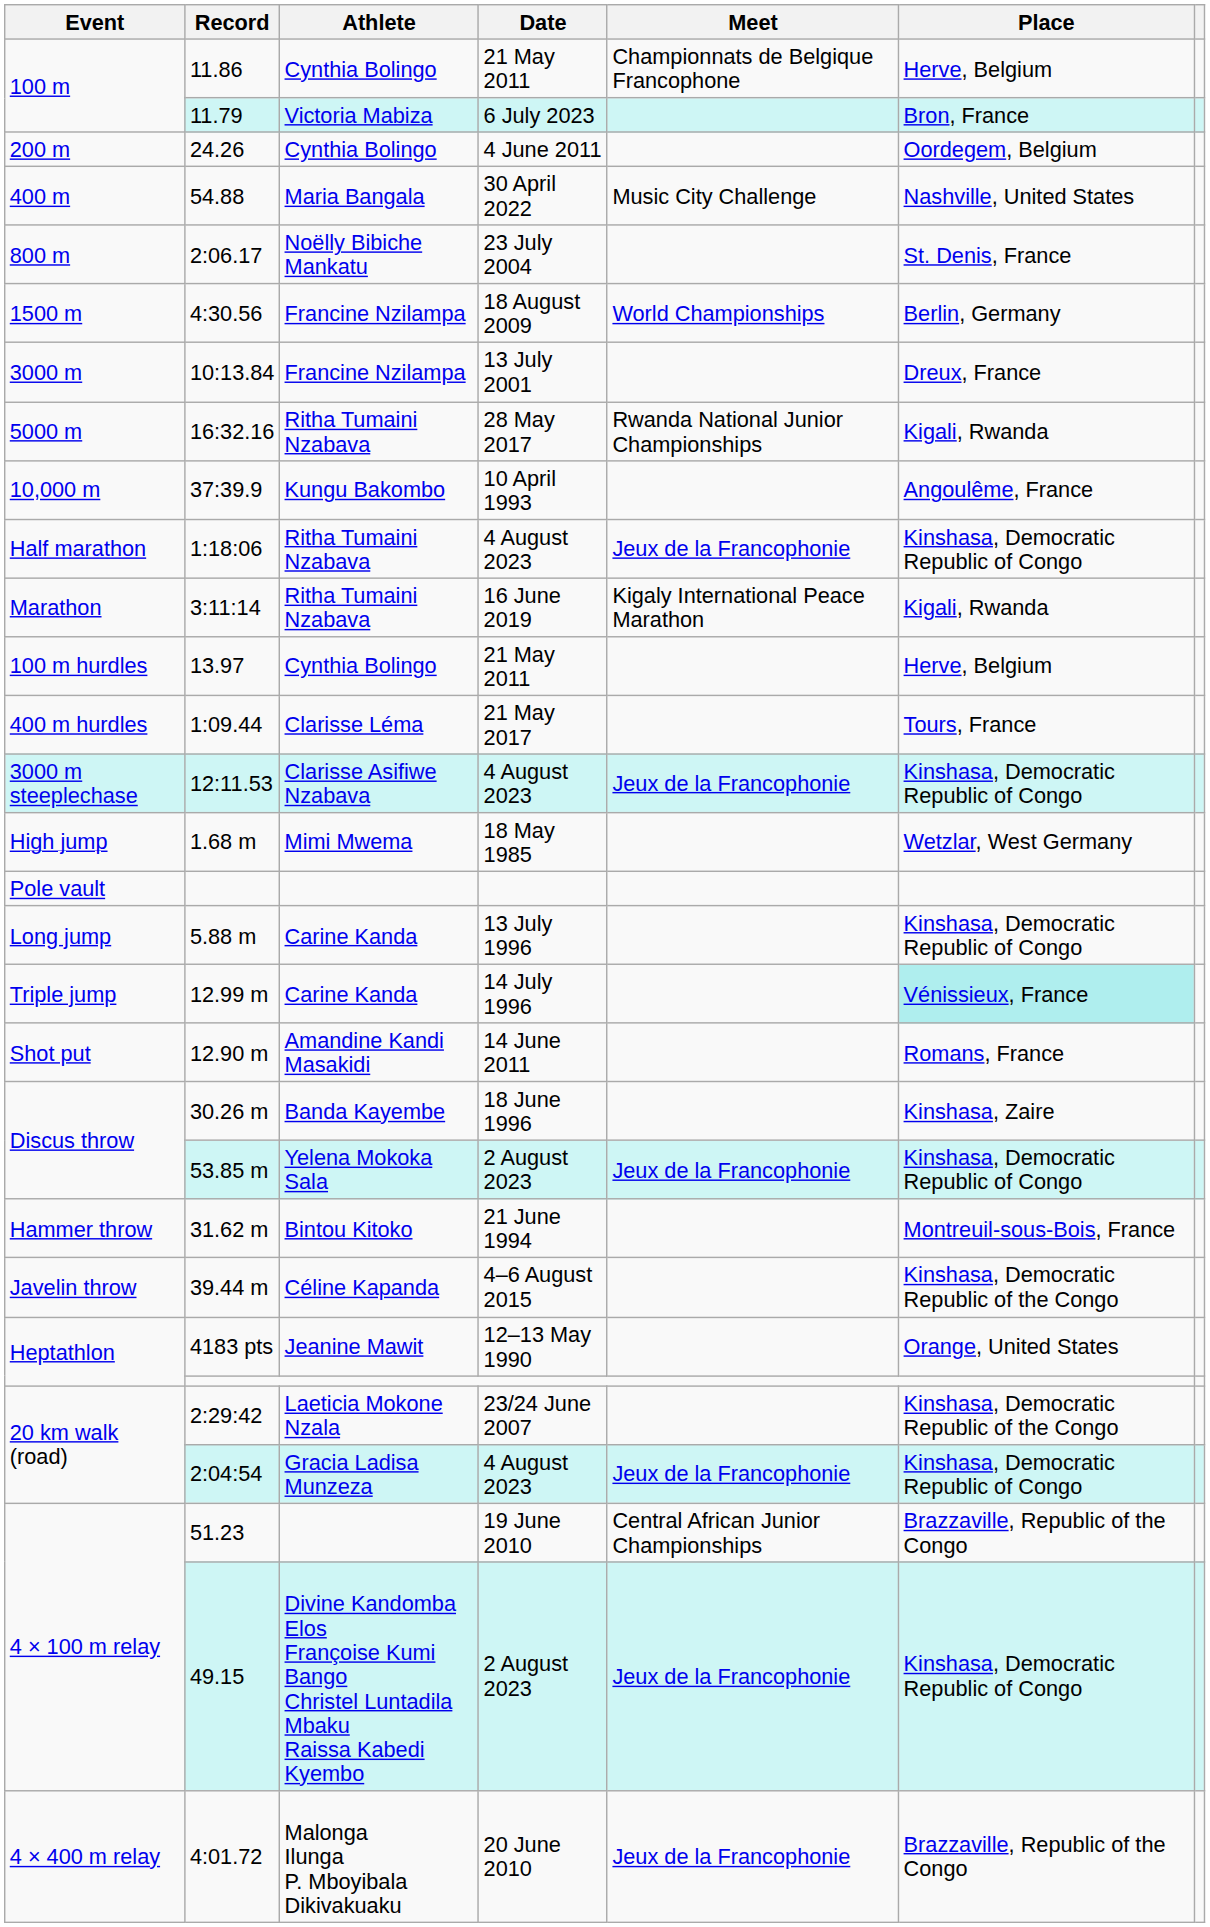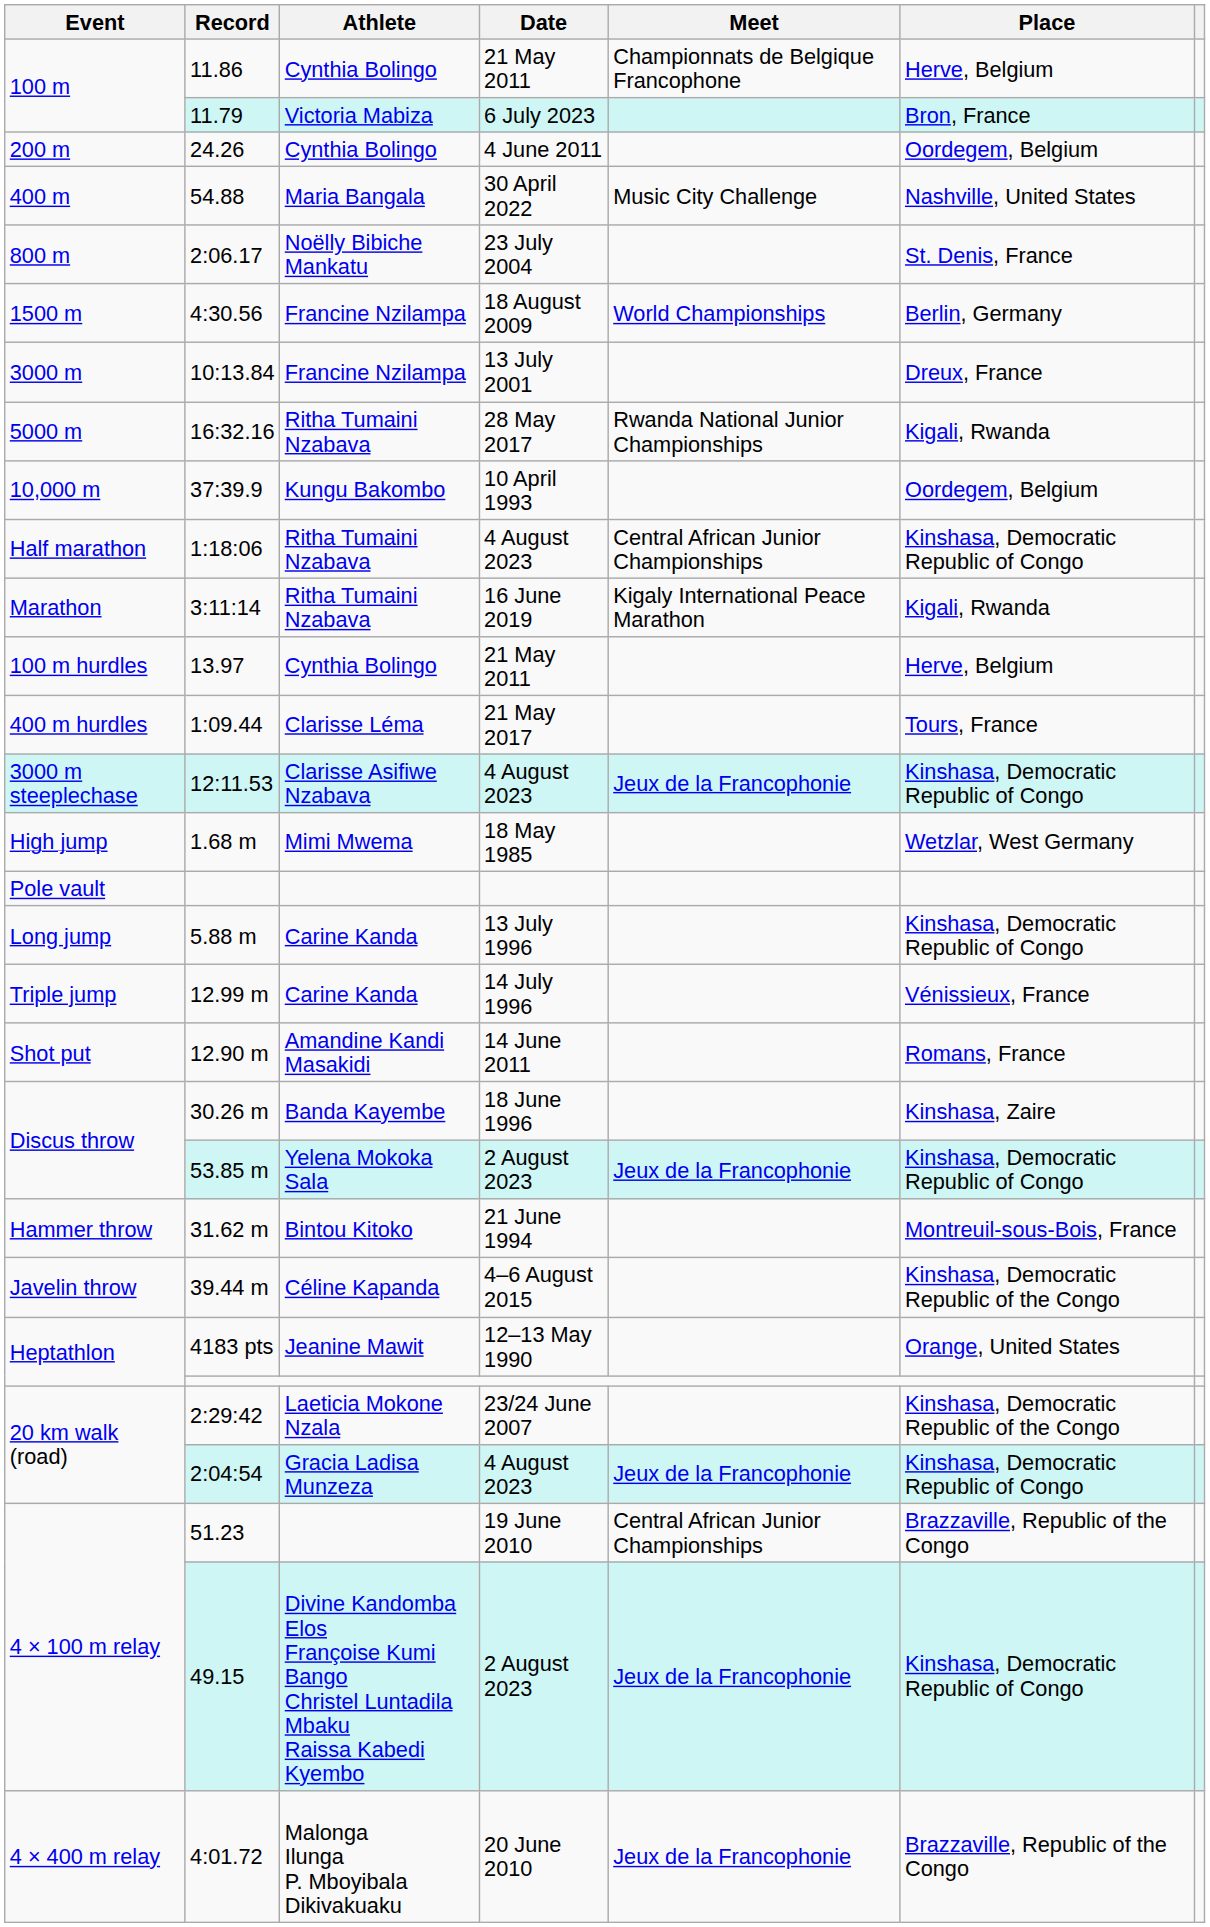37:39.9 | Place: Angoulême, France -> Oordegem, Belgium
1:18:06 | Meet: Jeux de la Francophonie -> Central African Junior Championships
12.99 m | Place: paleturquoise background -> no background
